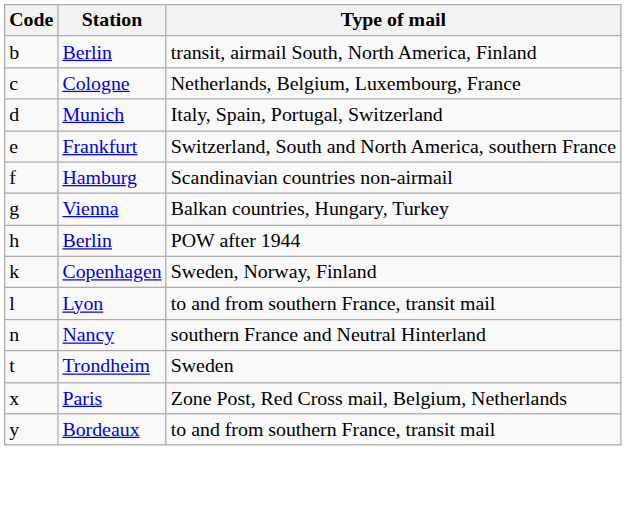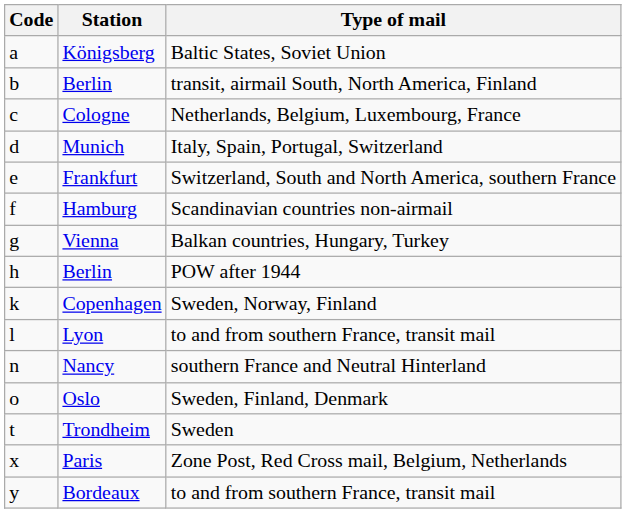+ row: a | Königsberg | Baltic States, Soviet Union
+ row: o | Oslo | Sweden, Finland, Denmark
